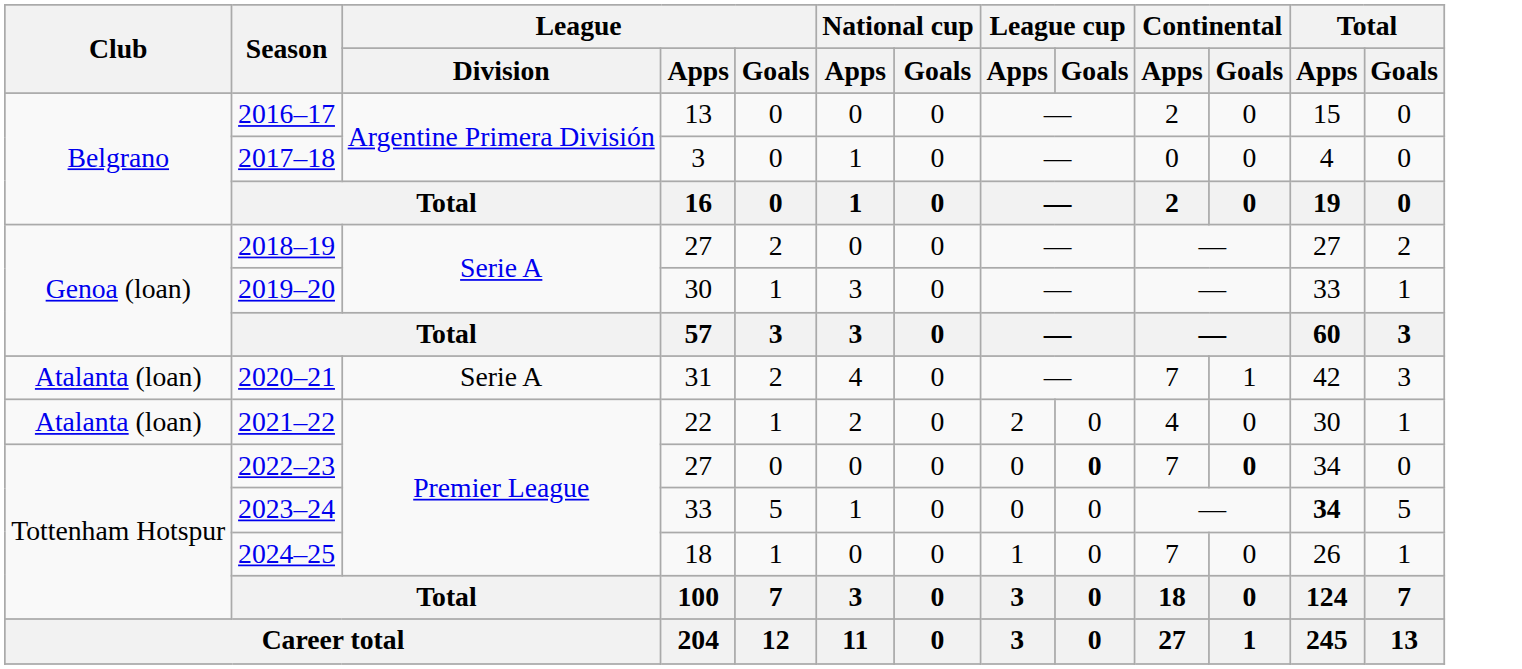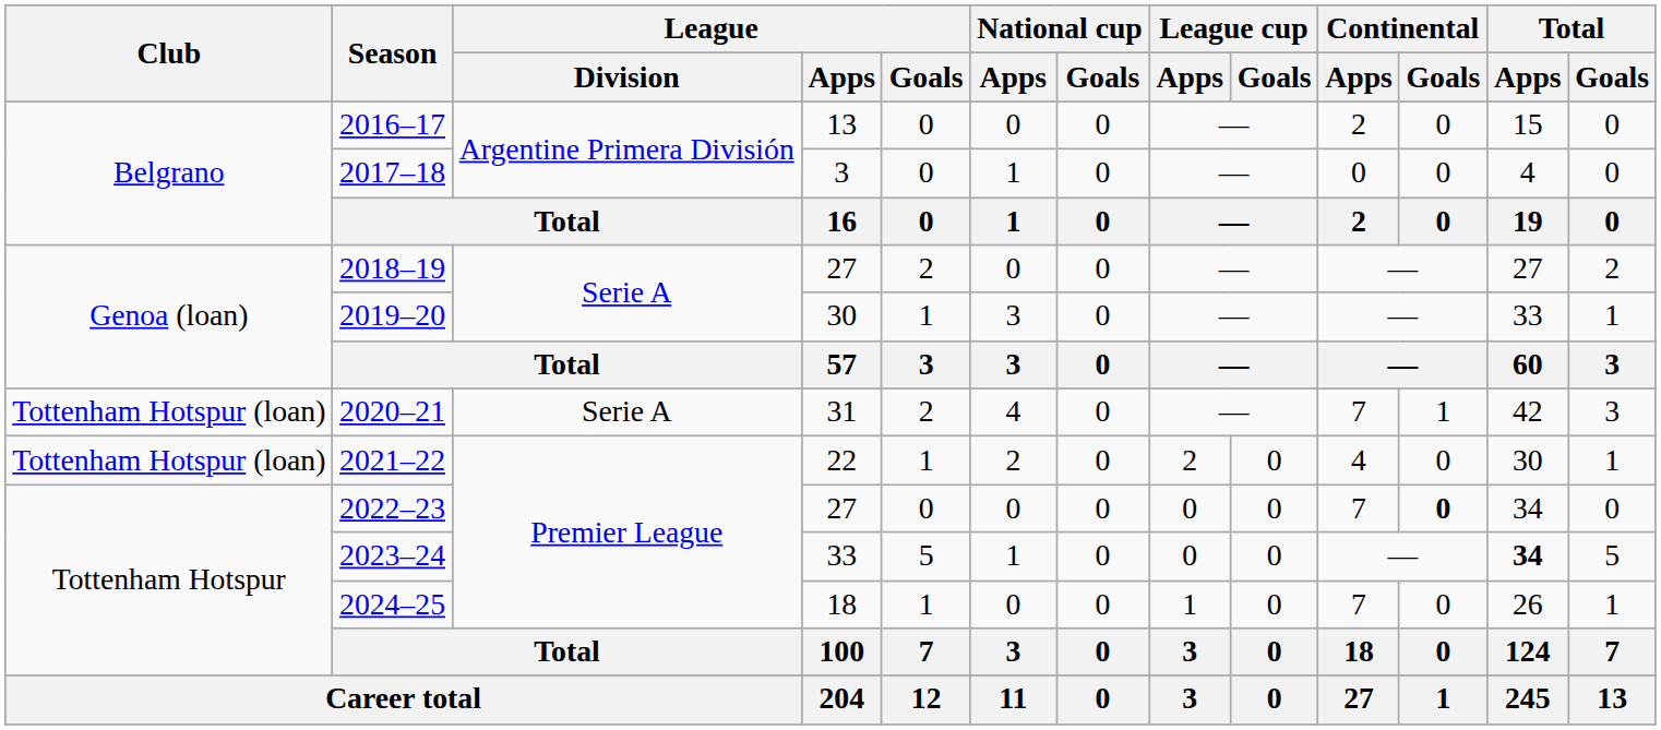2020–21 | Club: Atalanta (loan) -> Tottenham Hotspur (loan)
2021–22 | Club: Atalanta (loan) -> Tottenham Hotspur (loan)
2022–23 | League cup / Goals: bold -> normal
